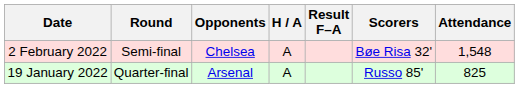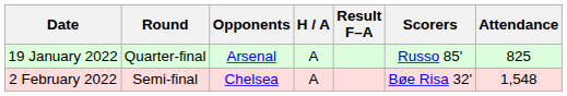rows swapped: 19 January 2022 <-> 2 February 2022
